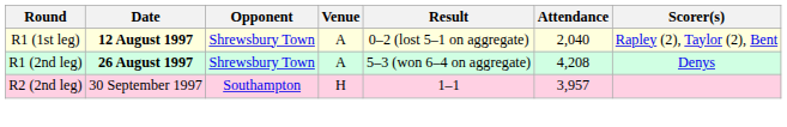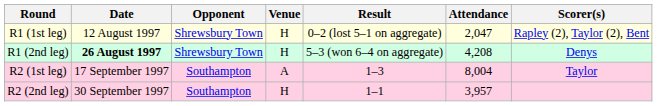R1 (1st leg) | Date: bold -> normal
R1 (1st leg) | Venue: A -> H
R1 (1st leg) | Attendance: 2,040 -> 2,047
R1 (2nd leg) | Venue: A -> H
+ row: R2 (1st leg) | 17 September 1997 | Southampton | A | 1–3 | 8,004 | Taylor
